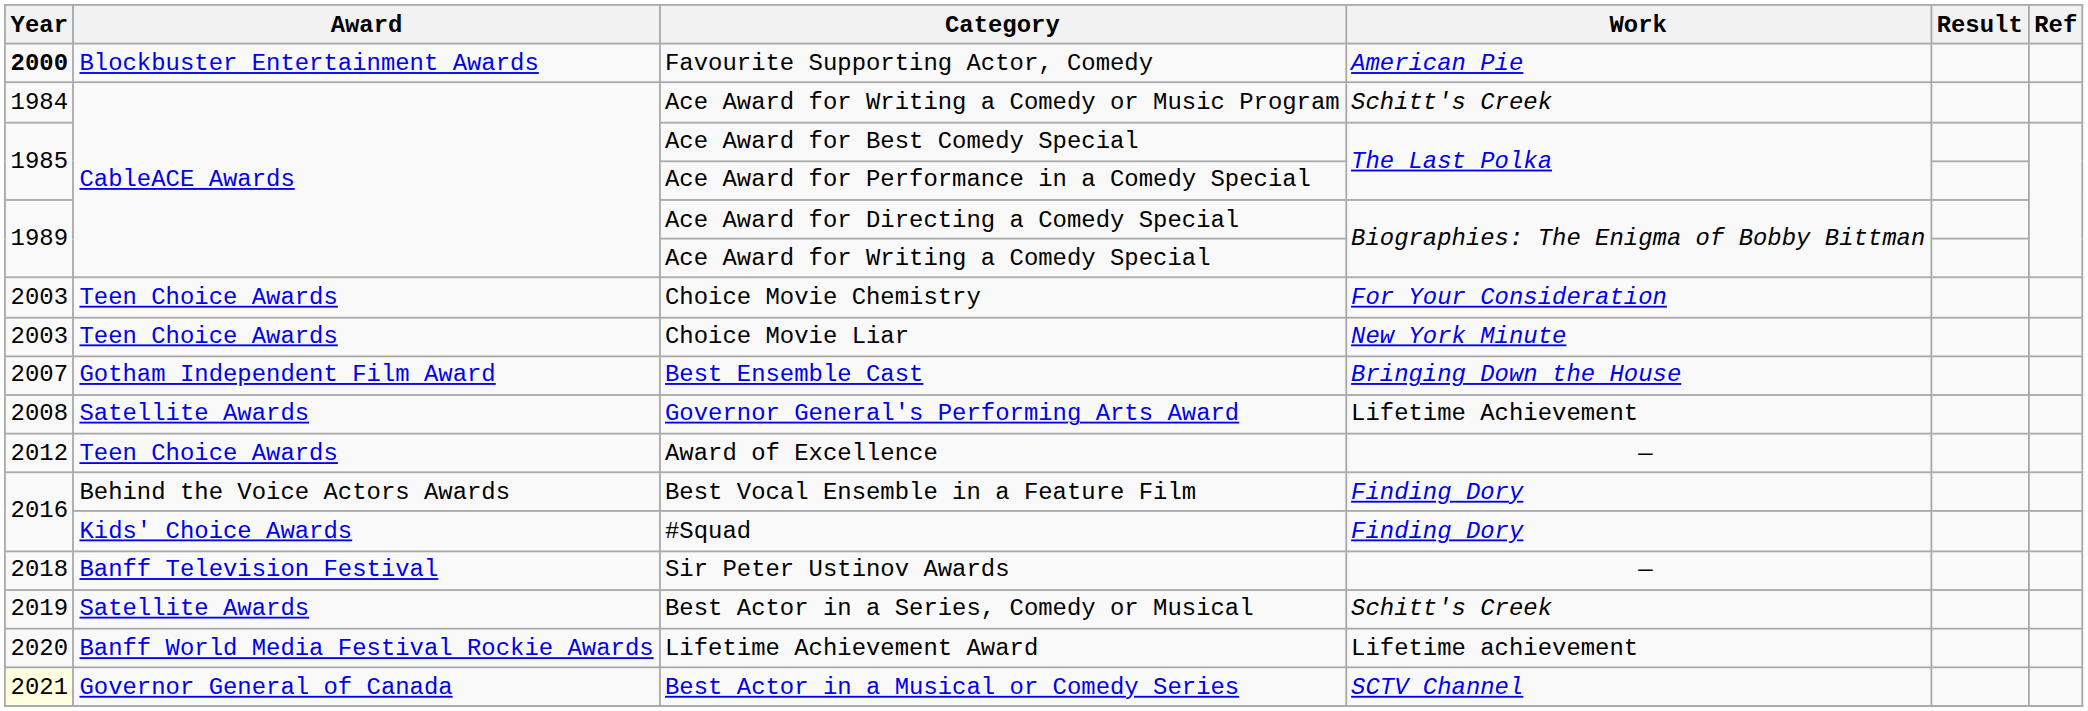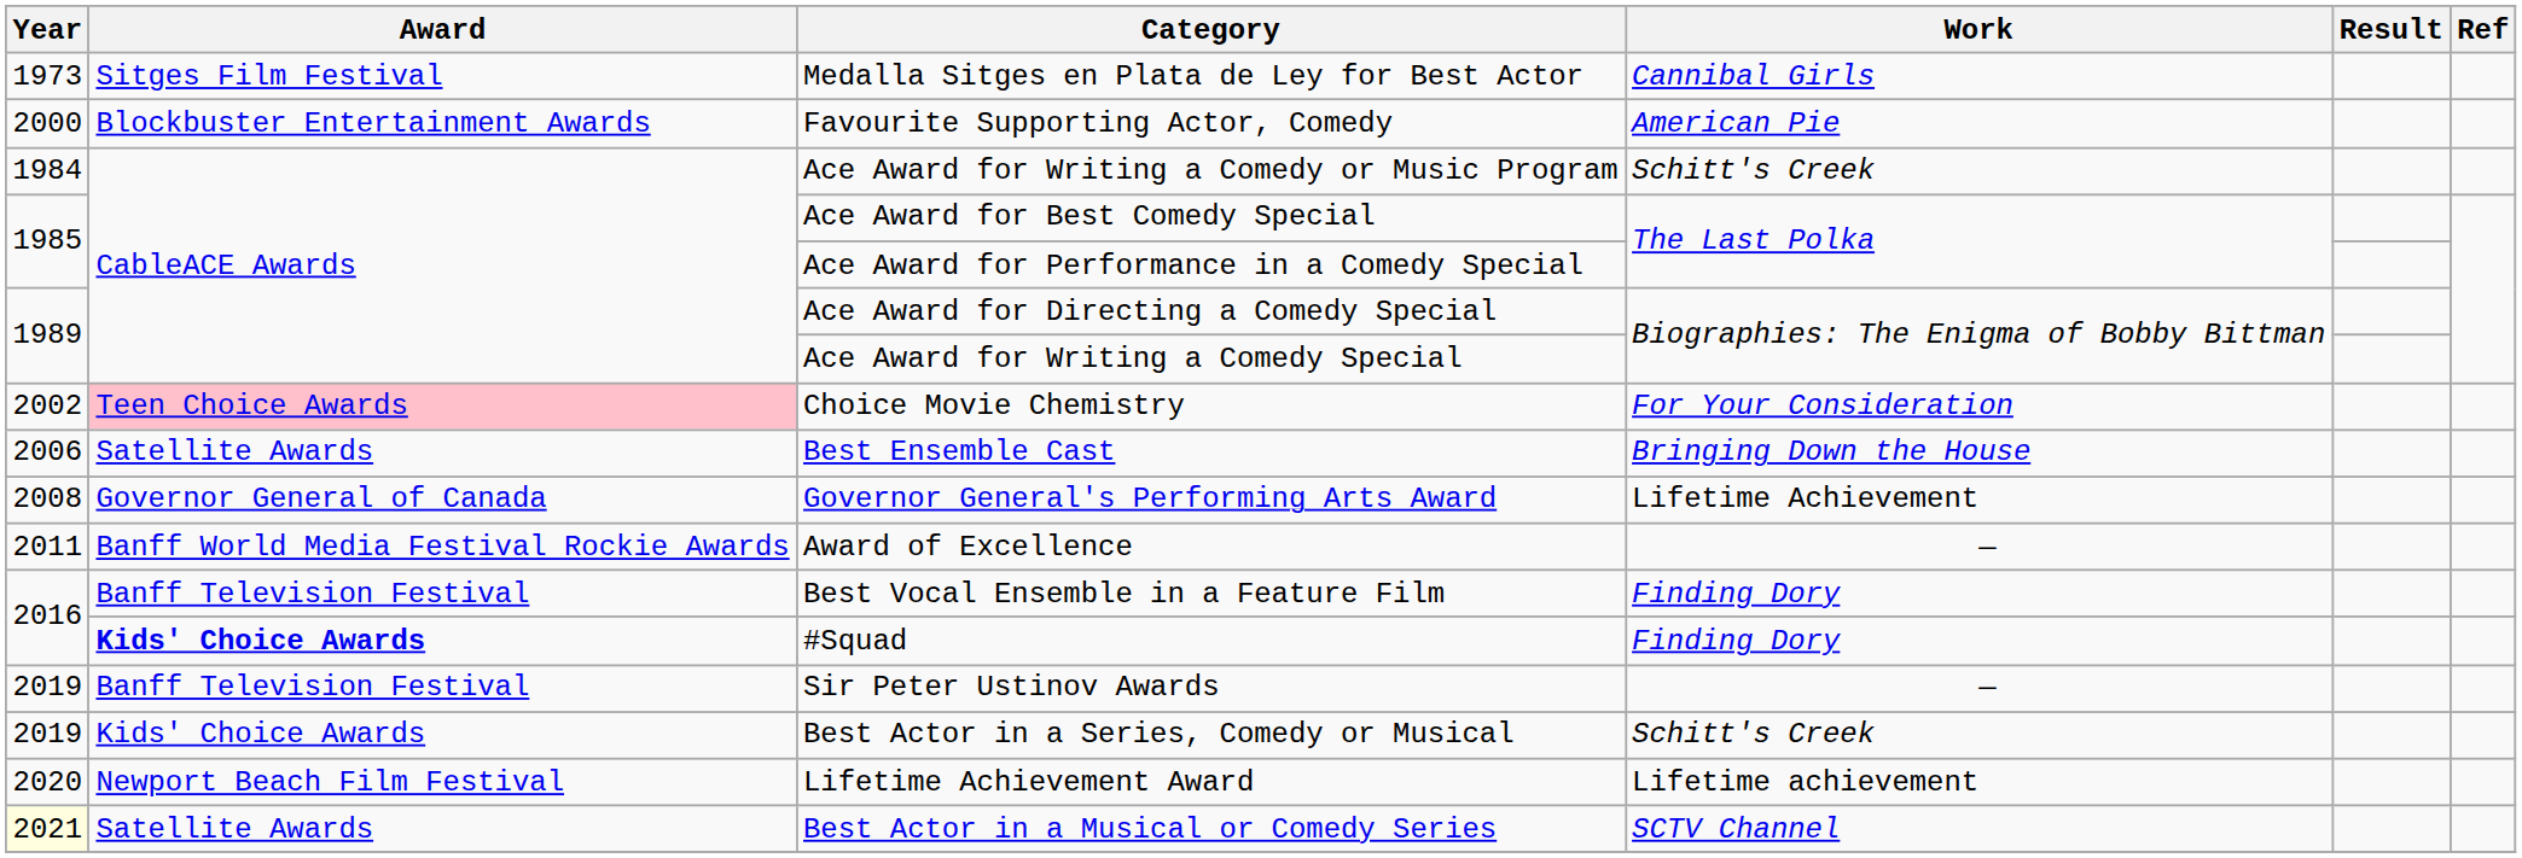+ row: 1973 | Sitges Film Festival | Medalla Sitges en Plata de Ley for Best Actor | Cannibal Girls
Favourite Supporting Actor, Comedy | Year: bold -> normal
Choice Movie Chemistry | Year: 2003 -> 2002
Choice Movie Chemistry | Award: no background -> pink background
- row: 2003 | Teen Choice Awards | Choice Movie Liar | New York Minute
Best Ensemble Cast | Year: 2007 -> 2006
Best Ensemble Cast | Award: Gotham Independent Film Award -> Satellite Awards
Governor General's Performing Arts Award | Award: Satellite Awards -> Governor General of Canada
Award of Excellence | Year: 2012 -> 2011
Award of Excellence | Award: Teen Choice Awards -> Banff World Media Festival Rockie Awards
Best Vocal Ensemble in a Feature Film | Award: Behind the Voice Actors Awards -> Banff Television Festival
#Squad | Award: normal -> bold
Sir Peter Ustinov Awards | Year: 2018 -> 2019
Best Actor in a Series, Comedy or Musical | Award: Satellite Awards -> Kids' Choice Awards
Lifetime Achievement Award | Award: Banff World Media Festival Rockie Awards -> Newport Beach Film Festival
Best Actor in a Musical or Comedy Series | Award: Governor General of Canada -> Satellite Awards
